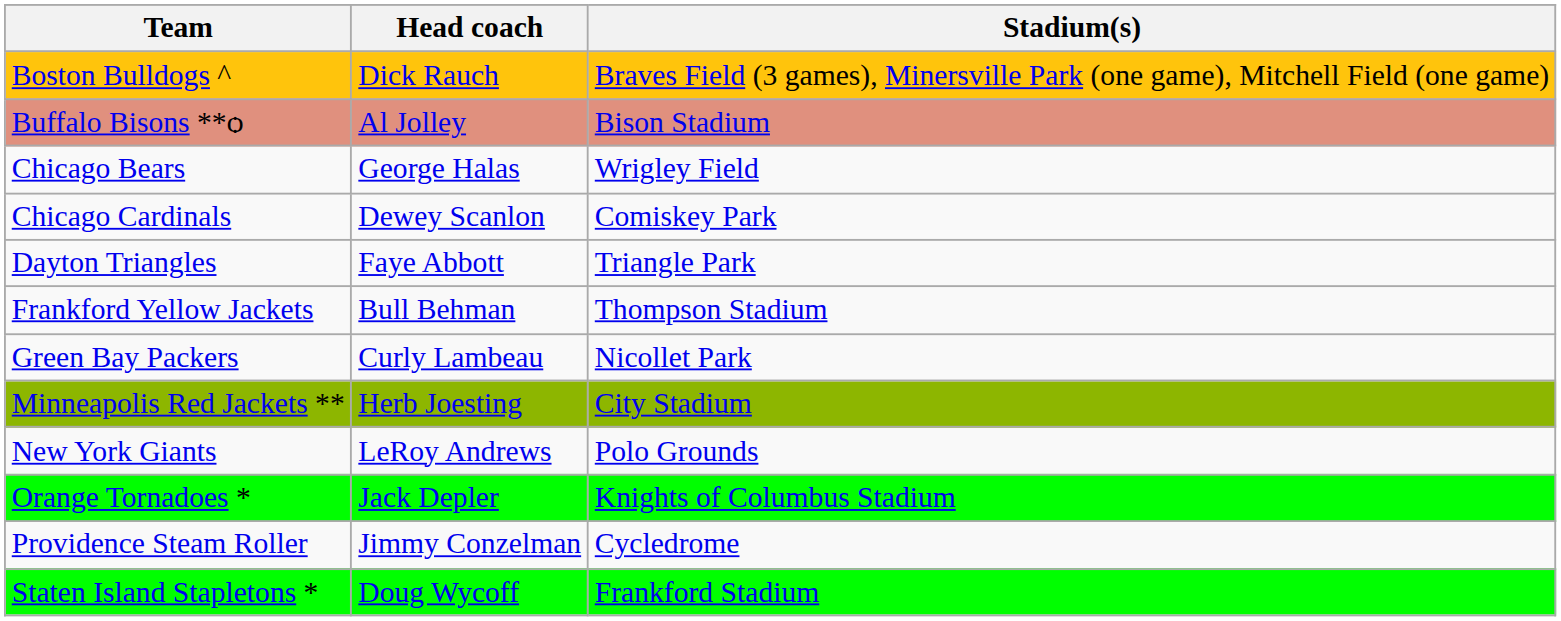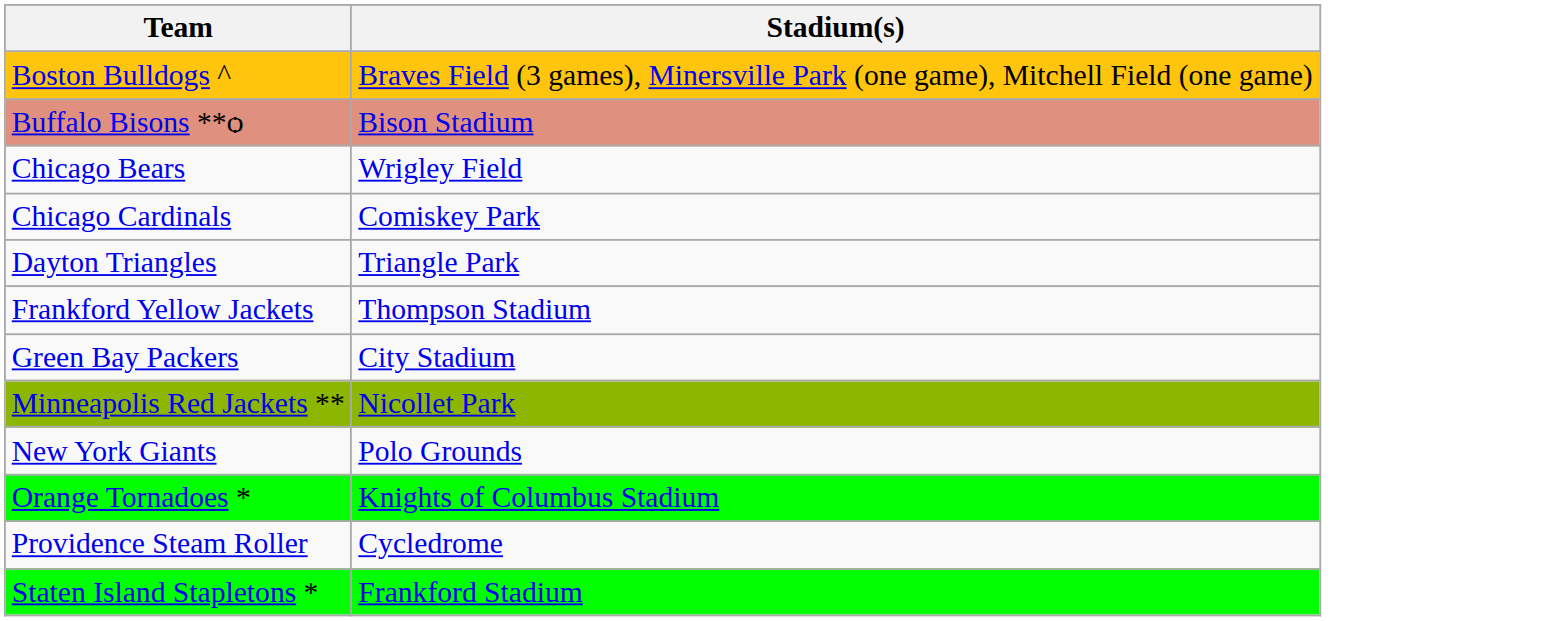- column: Head coach | Dick Rauch | Al Jolley | George Halas | Dewey Scanlon | Faye Abbott | Bull Behman | Curly Lambeau | Herb Joesting | LeRoy Andrews | Jack Depler | Jimmy Conzelman | Doug Wycoff
Green Bay Packers | Stadium(s): Nicollet Park -> City Stadium
Minneapolis Red Jackets ** | Stadium(s): City Stadium -> Nicollet Park
